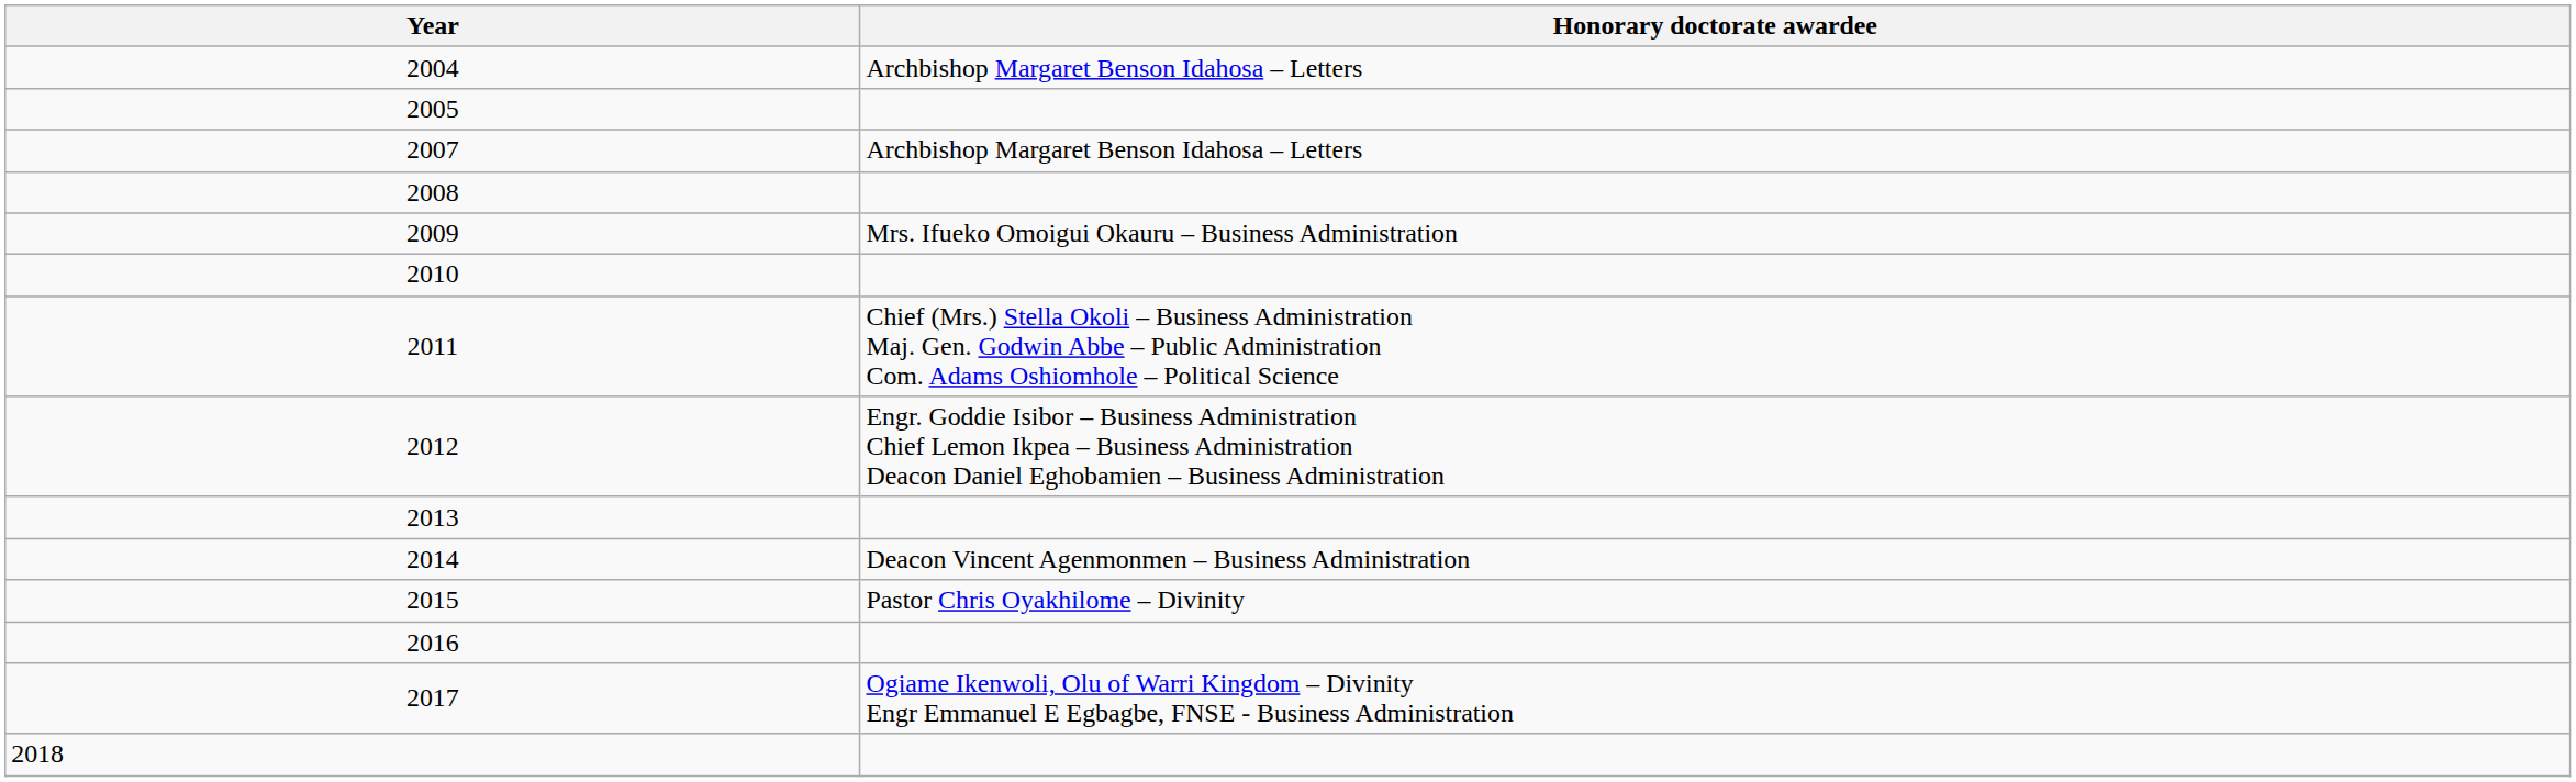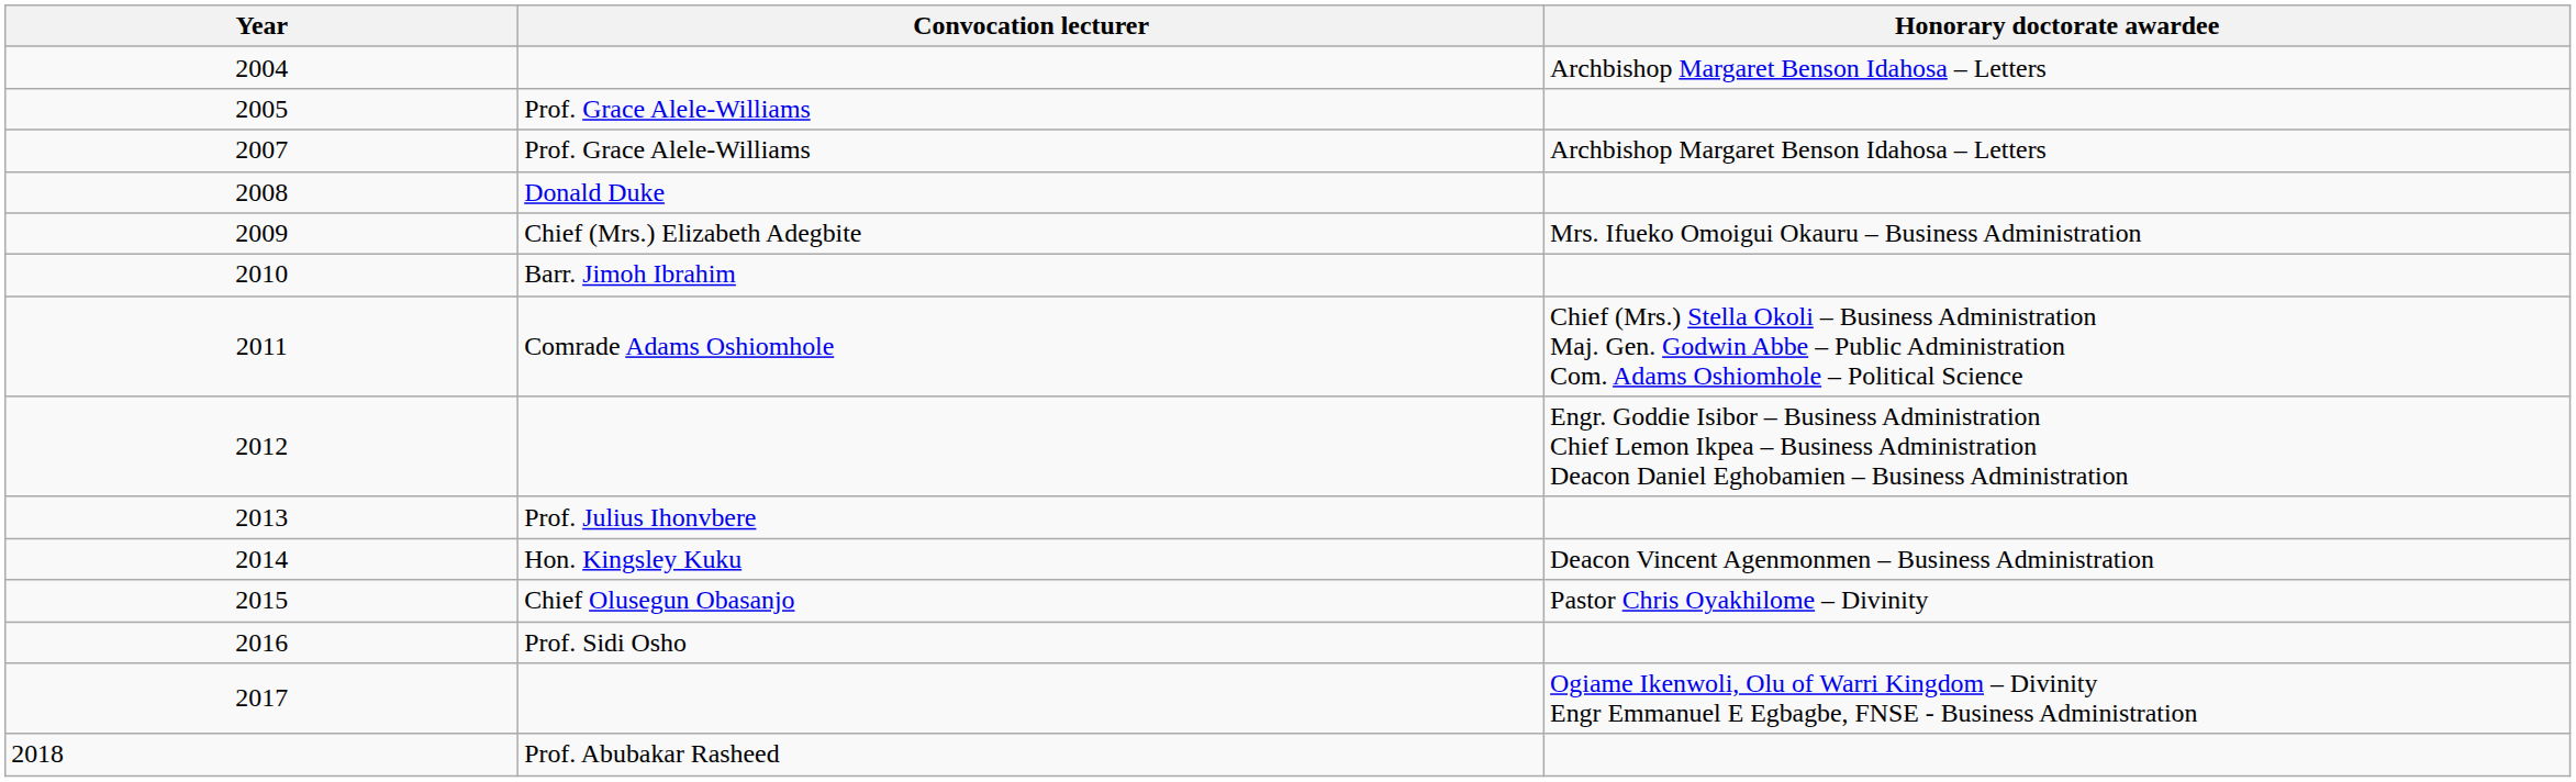+ column: Convocation lecturer | Prof. Grace Alele-Williams | Prof. Grace Alele-Williams | Donald Duke | Chief (Mrs.) Elizabeth Adegbite | Barr. Jimoh Ibrahim | Comrade Adams Oshiomhole | Prof. Julius Ihonvbere | Hon. Kingsley Kuku | Chief Olusegun Obasanjo | Prof. Sidi Osho | Prof. Abubakar Rasheed
